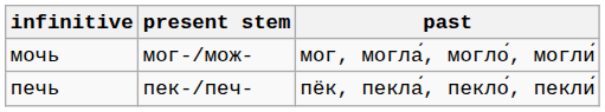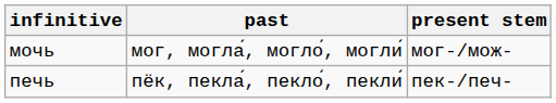columns swapped: present stem <-> past
